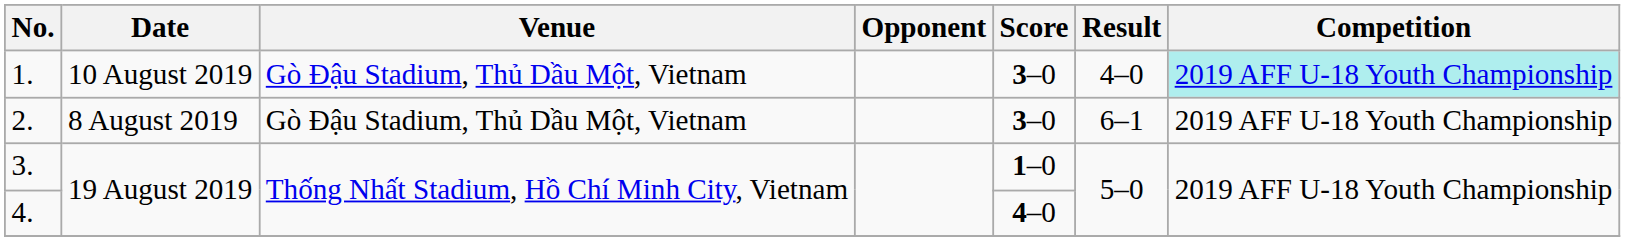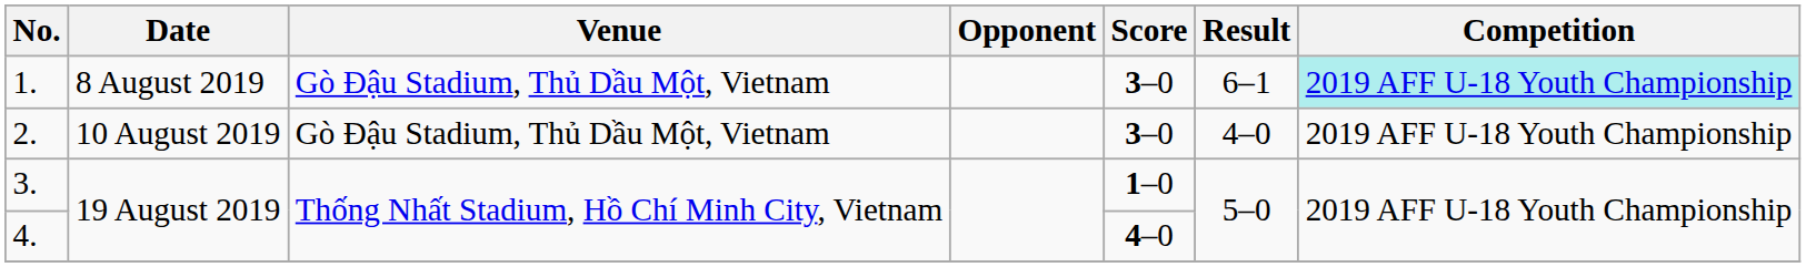1. | Date: 10 August 2019 -> 8 August 2019
1. | Result: 4–0 -> 6–1
2. | Date: 8 August 2019 -> 10 August 2019
2. | Result: 6–1 -> 4–0
